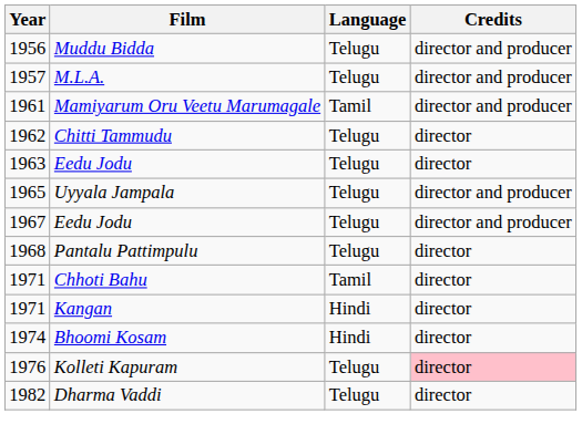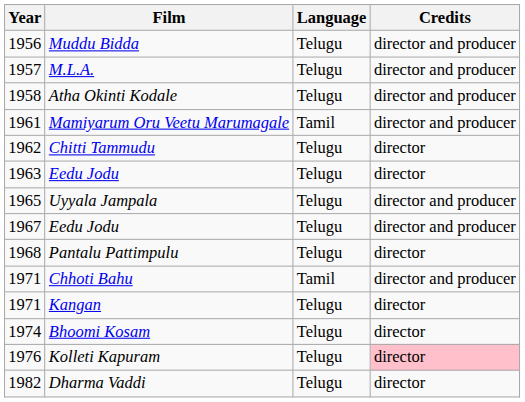+ row: 1958 | Atha Okinti Kodale | Telugu | director and producer
Chhoti Bahu | Credits: director -> director and producer
Kangan | Language: Hindi -> Telugu
Bhoomi Kosam | Language: Hindi -> Telugu
